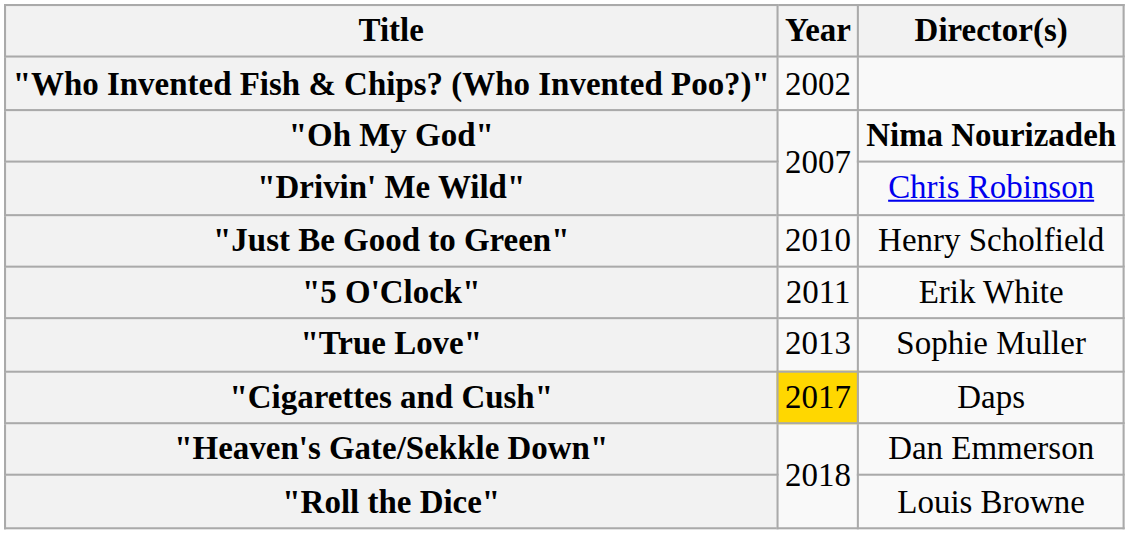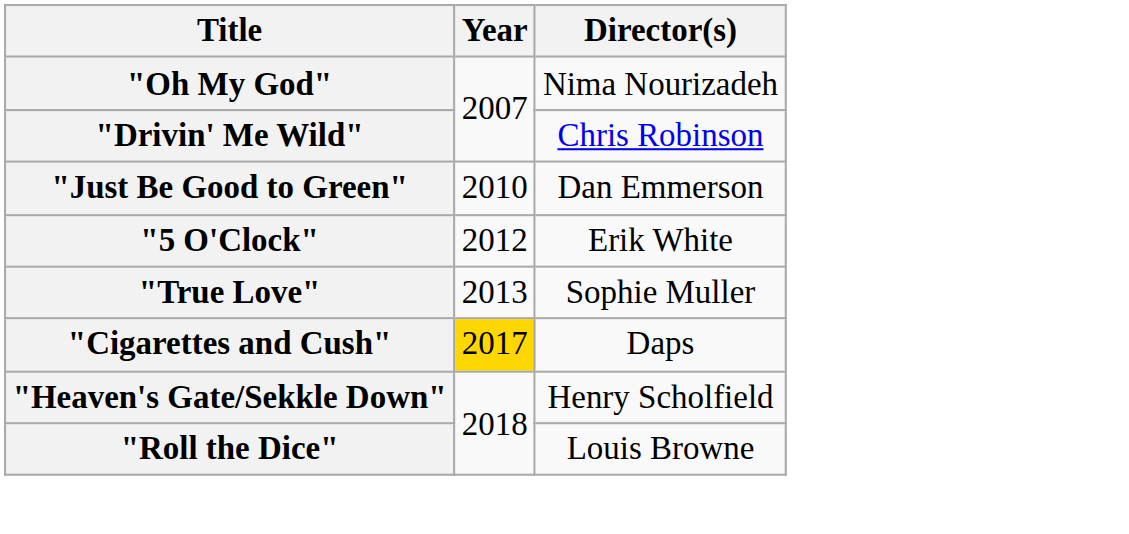- row: "Who Invented Fish & Chips? (Who Invented Poo?)" | 2002
"Oh My God" | Director(s): bold -> normal
"Just Be Good to Green" | Director(s): Henry Scholfield -> Dan Emmerson
"5 O'Clock" | Year: 2011 -> 2012
"Heaven's Gate/Sekkle Down" | Director(s): Dan Emmerson -> Henry Scholfield
